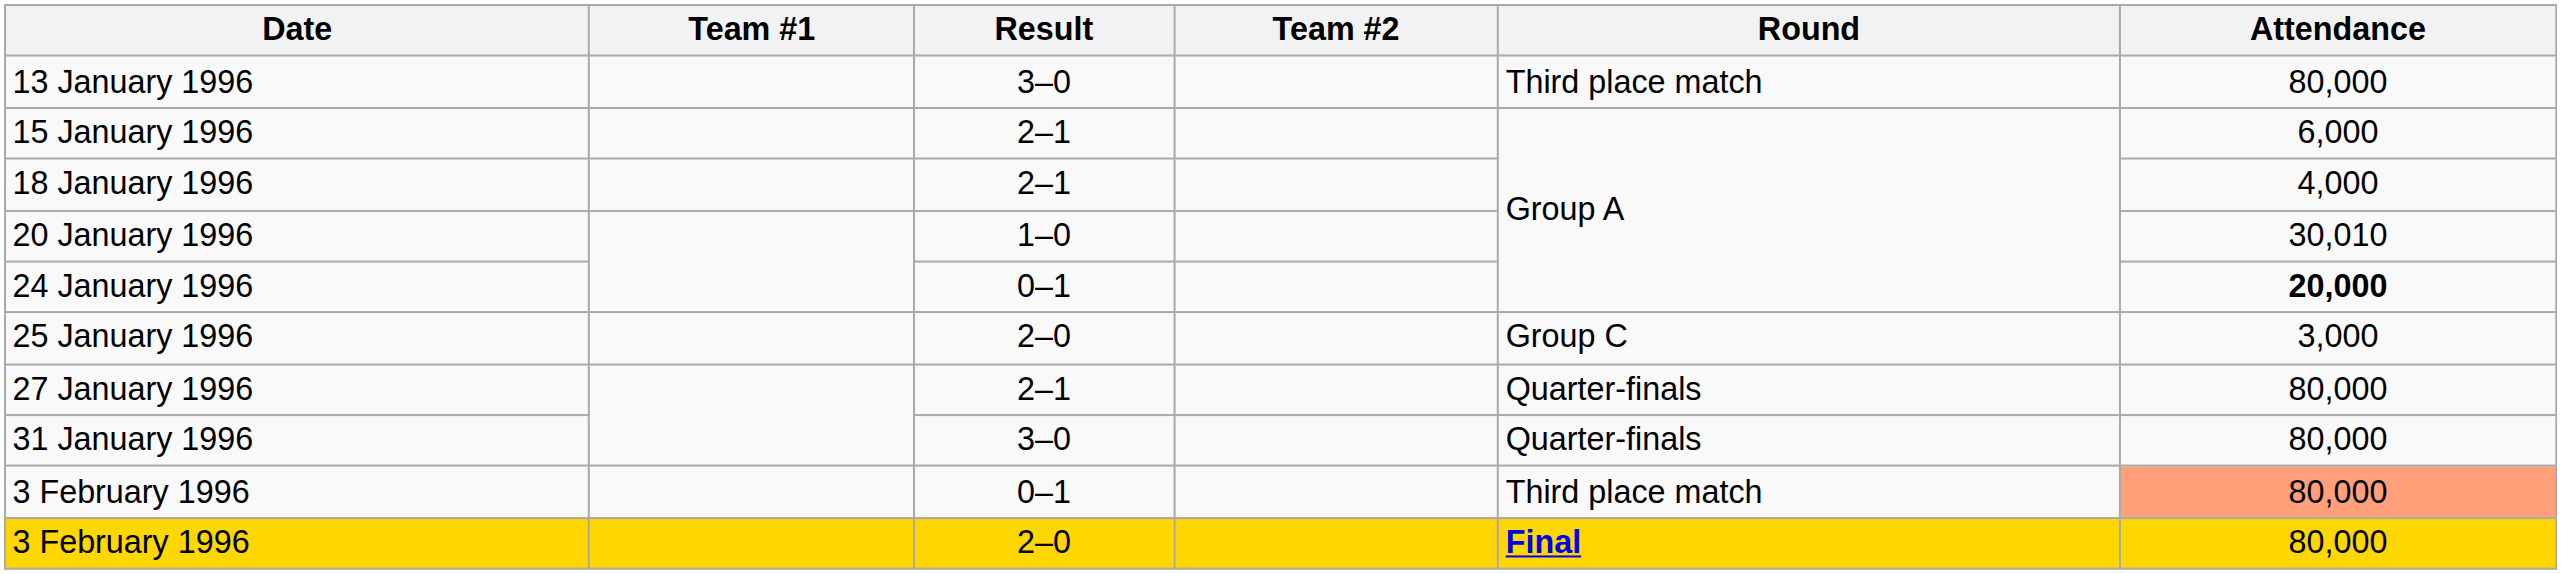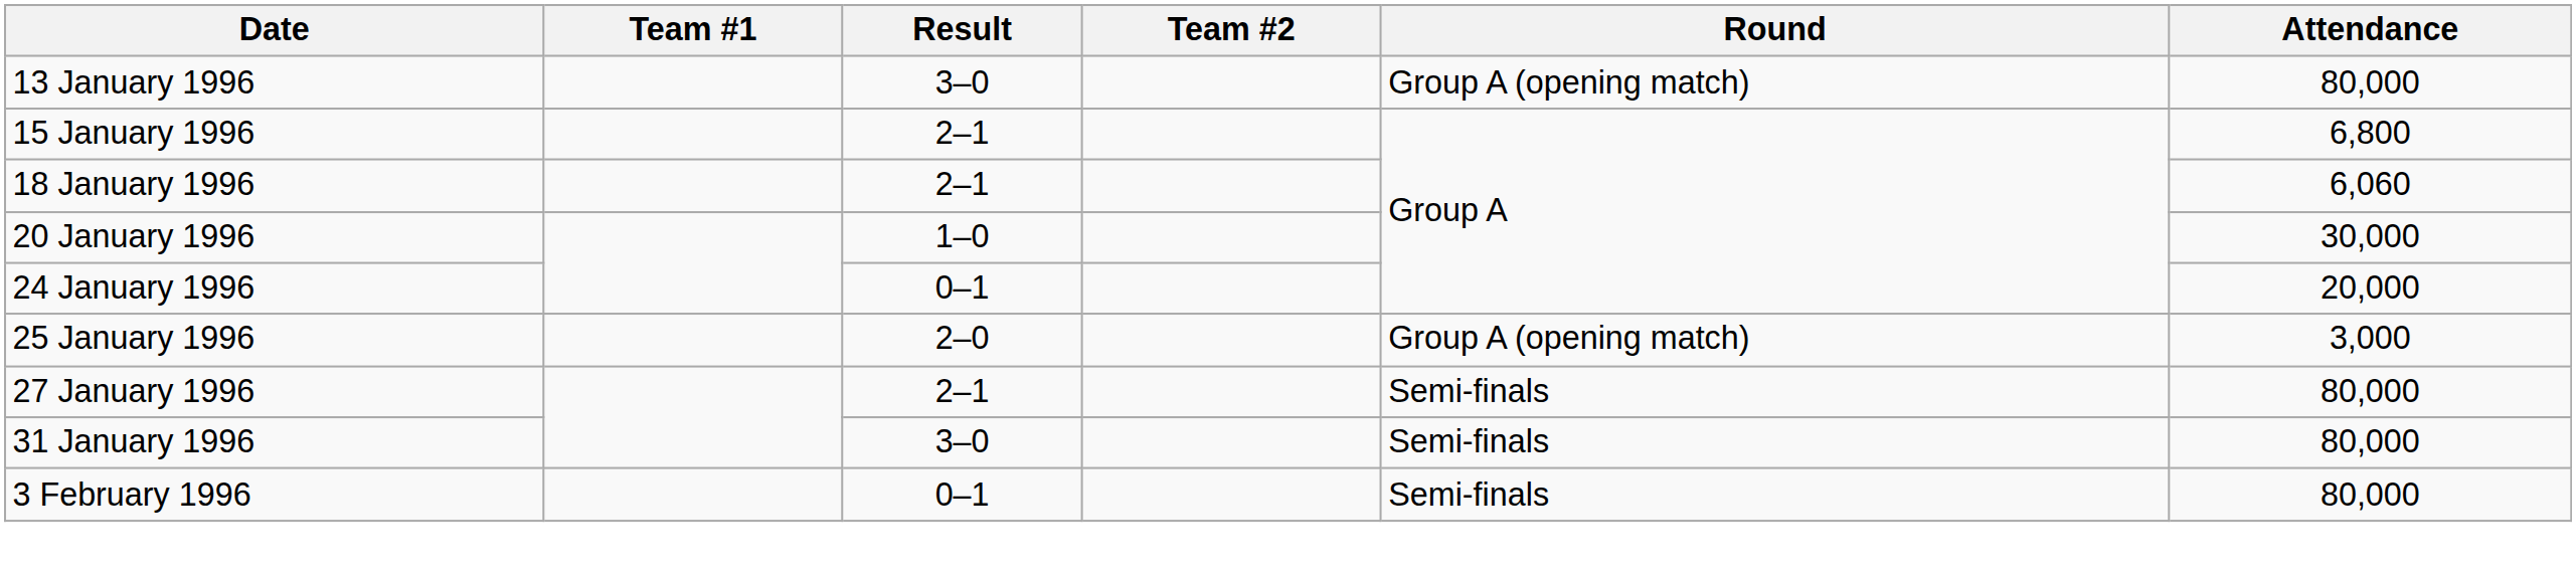13 January 1996 | Round: Third place match -> Group A (opening match)
15 January 1996 | Attendance: 6,000 -> 6,800
18 January 1996 | Attendance: 4,000 -> 6,060
20 January 1996 | Attendance: 30,010 -> 30,000
24 January 1996 | Attendance: bold -> normal
25 January 1996 | Round: Group C -> Group A (opening match)
27 January 1996 | Round: Quarter-finals -> Semi-finals
31 January 1996 | Round: Quarter-finals -> Semi-finals
3 February 1996 / 0–1 | Round: Third place match -> Semi-finals
3 February 1996 / 0–1 | Attendance: lightsalmon background -> no background
- row: 3 February 1996 | 2–0 | Final | 80,000
